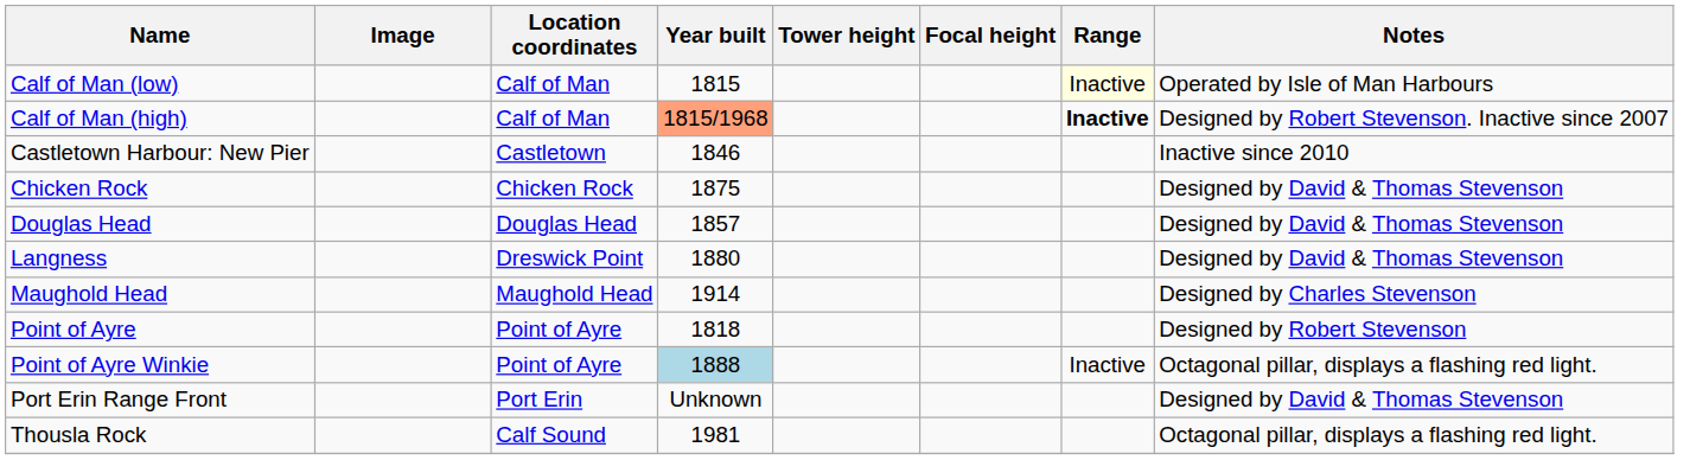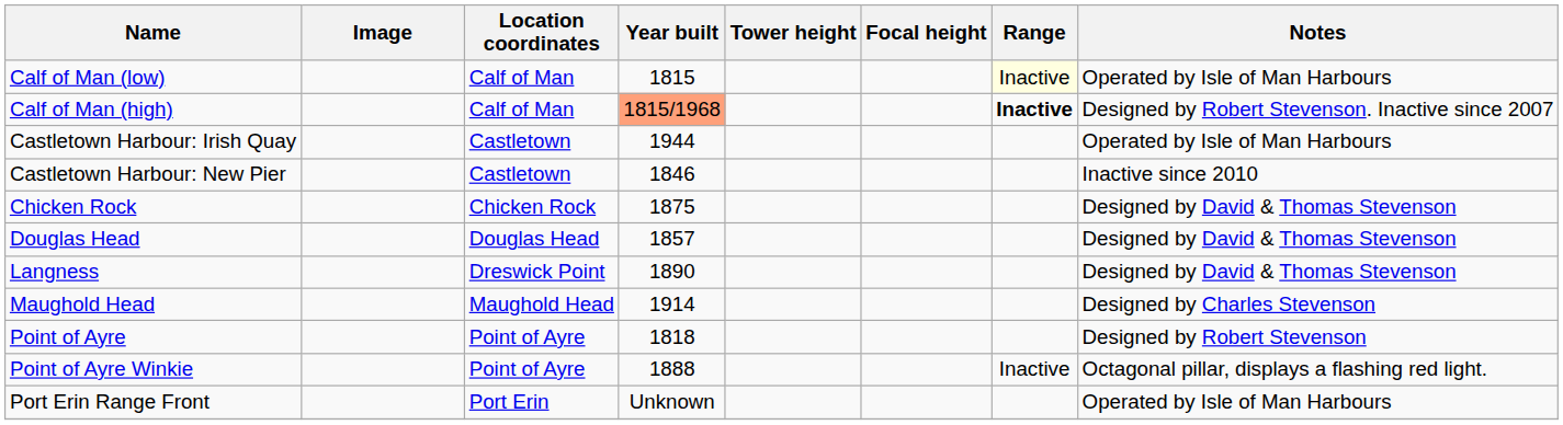+ row: Castletown Harbour: Irish Quay | Castletown | 1944 | Operated by Isle of Man Harbours
Langness | Year built: 1880 -> 1890
Point of Ayre Winkie | Year built: lightblue background -> no background
Port Erin Range Front | Notes: Designed by David & Thomas Stevenson -> Operated by Isle of Man Harbours
- row: Thousla Rock | Calf Sound | 1981 | Octagonal pillar, displays a flashing red light.
